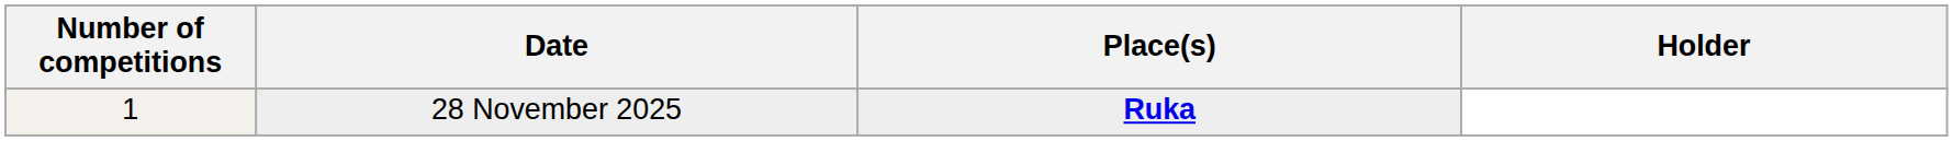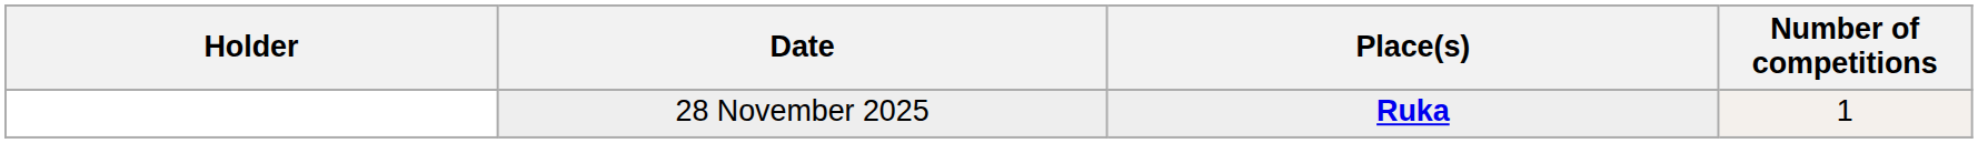columns swapped: Holder <-> Number of competitions
